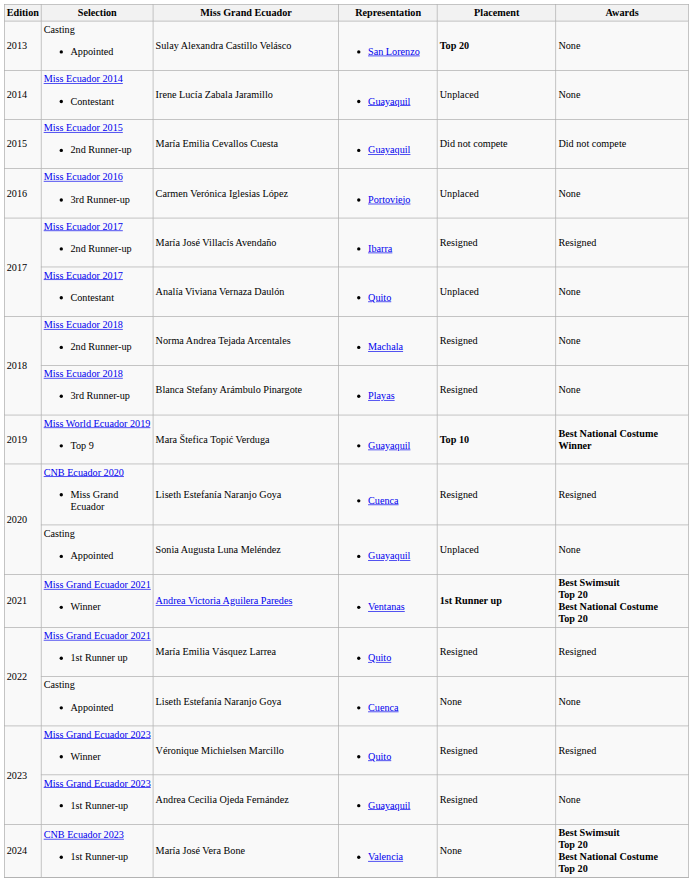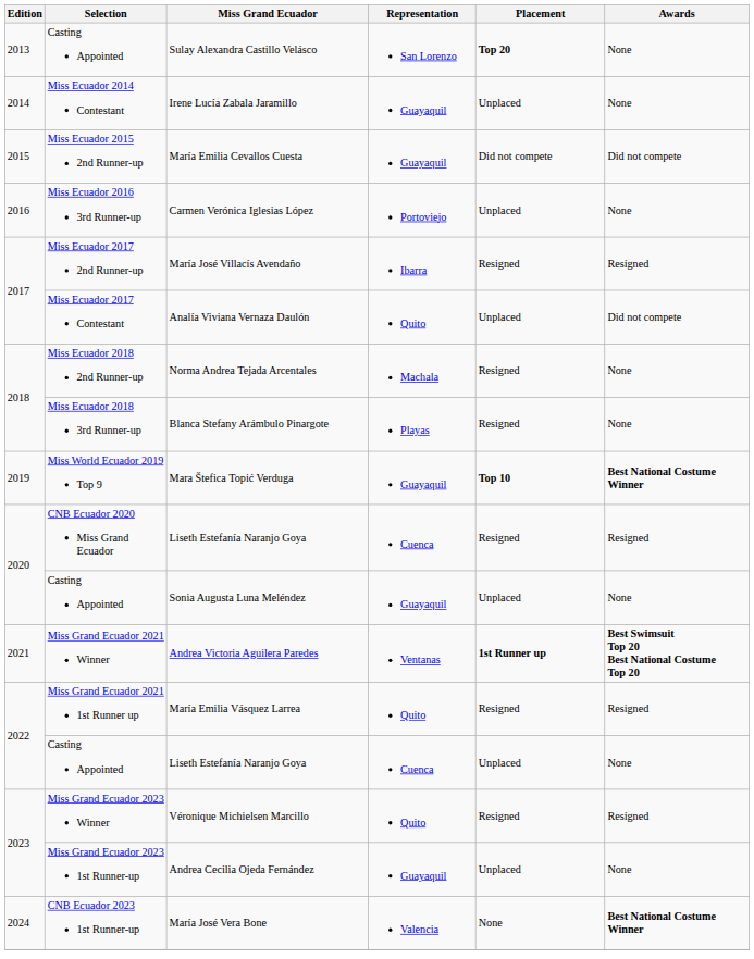Analía Viviana Vernaza Daulón | Awards: None -> Did not compete
Casting Appointed / Liseth Estefanía Naranjo Goya | Placement: None -> Unplaced
Andrea Cecilia Ojeda Fernández | Placement: Resigned -> Unplaced
María José Vera Bone | Awards: Best Swimsuit Top 20 Best National Costume Top 20 -> Best National Costume Winner
